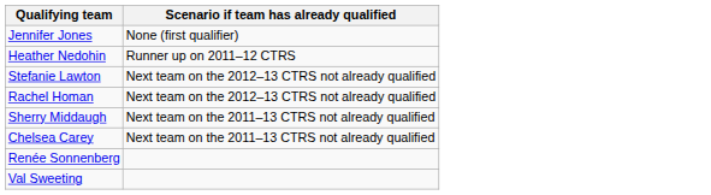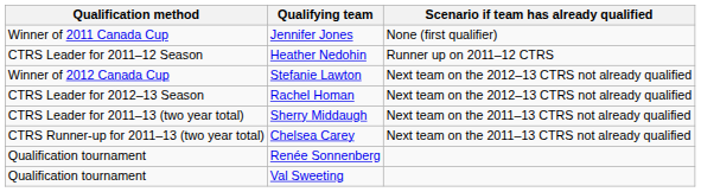+ column: Qualification method | Winner of 2011 Canada Cup | CTRS Leader for 2011–12 Season | Winner of 2012 Canada Cup | CTRS Leader for 2012–13 Season | CTRS Leader for 2011–13 (two year total) | CTRS Runner-up for 2011–13 (two year total) | Qualification tournament | Qualification tournament
